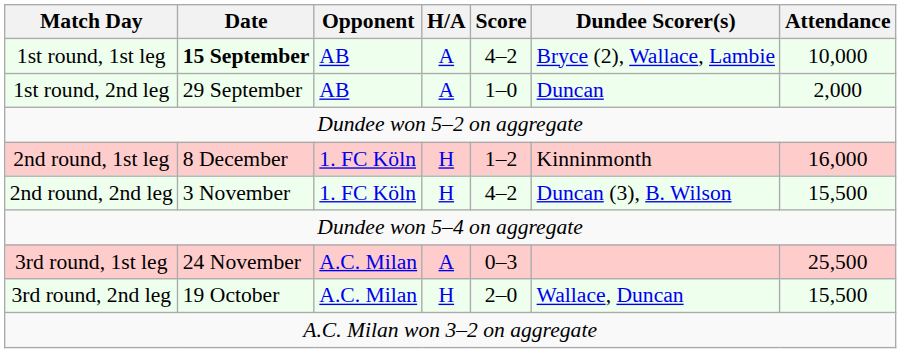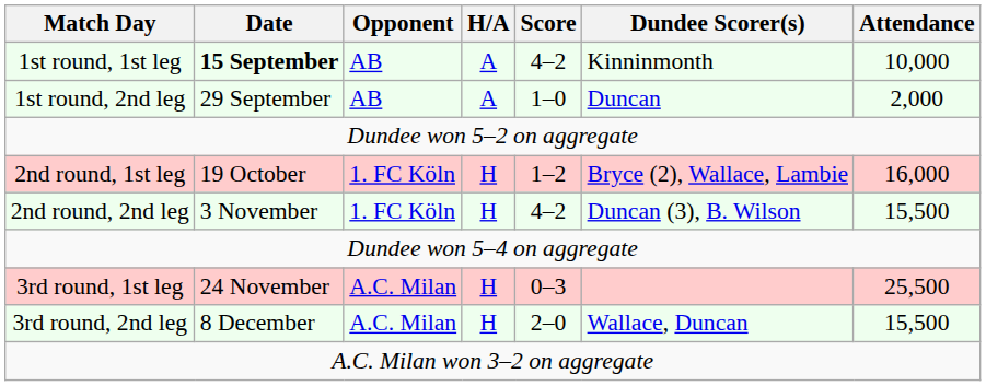1st round, 1st leg | Dundee Scorer(s): Bryce (2), Wallace, Lambie -> Kinninmonth
2nd round, 1st leg | Date: 8 December -> 19 October
2nd round, 1st leg | Dundee Scorer(s): Kinninmonth -> Bryce (2), Wallace, Lambie
3rd round, 1st leg | H/A: A -> H
3rd round, 2nd leg | Date: 19 October -> 8 December
